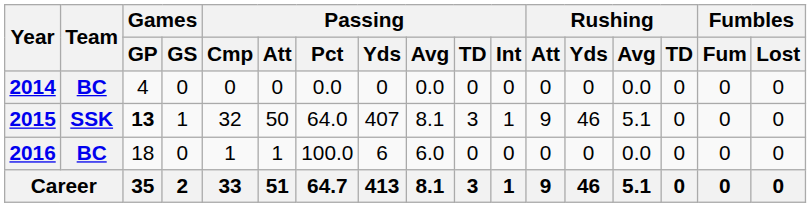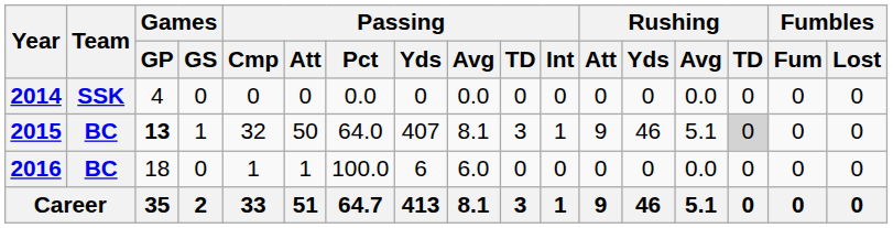2014 | Team: BC -> SSK
2015 | Team: SSK -> BC
2015 | Rushing / TD: no background -> lightgrey background
